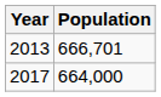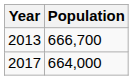2013 | Population: 666,701 -> 666,700
